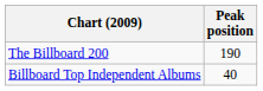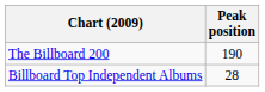Billboard Top Independent Albums | Peak position: 40 -> 28
